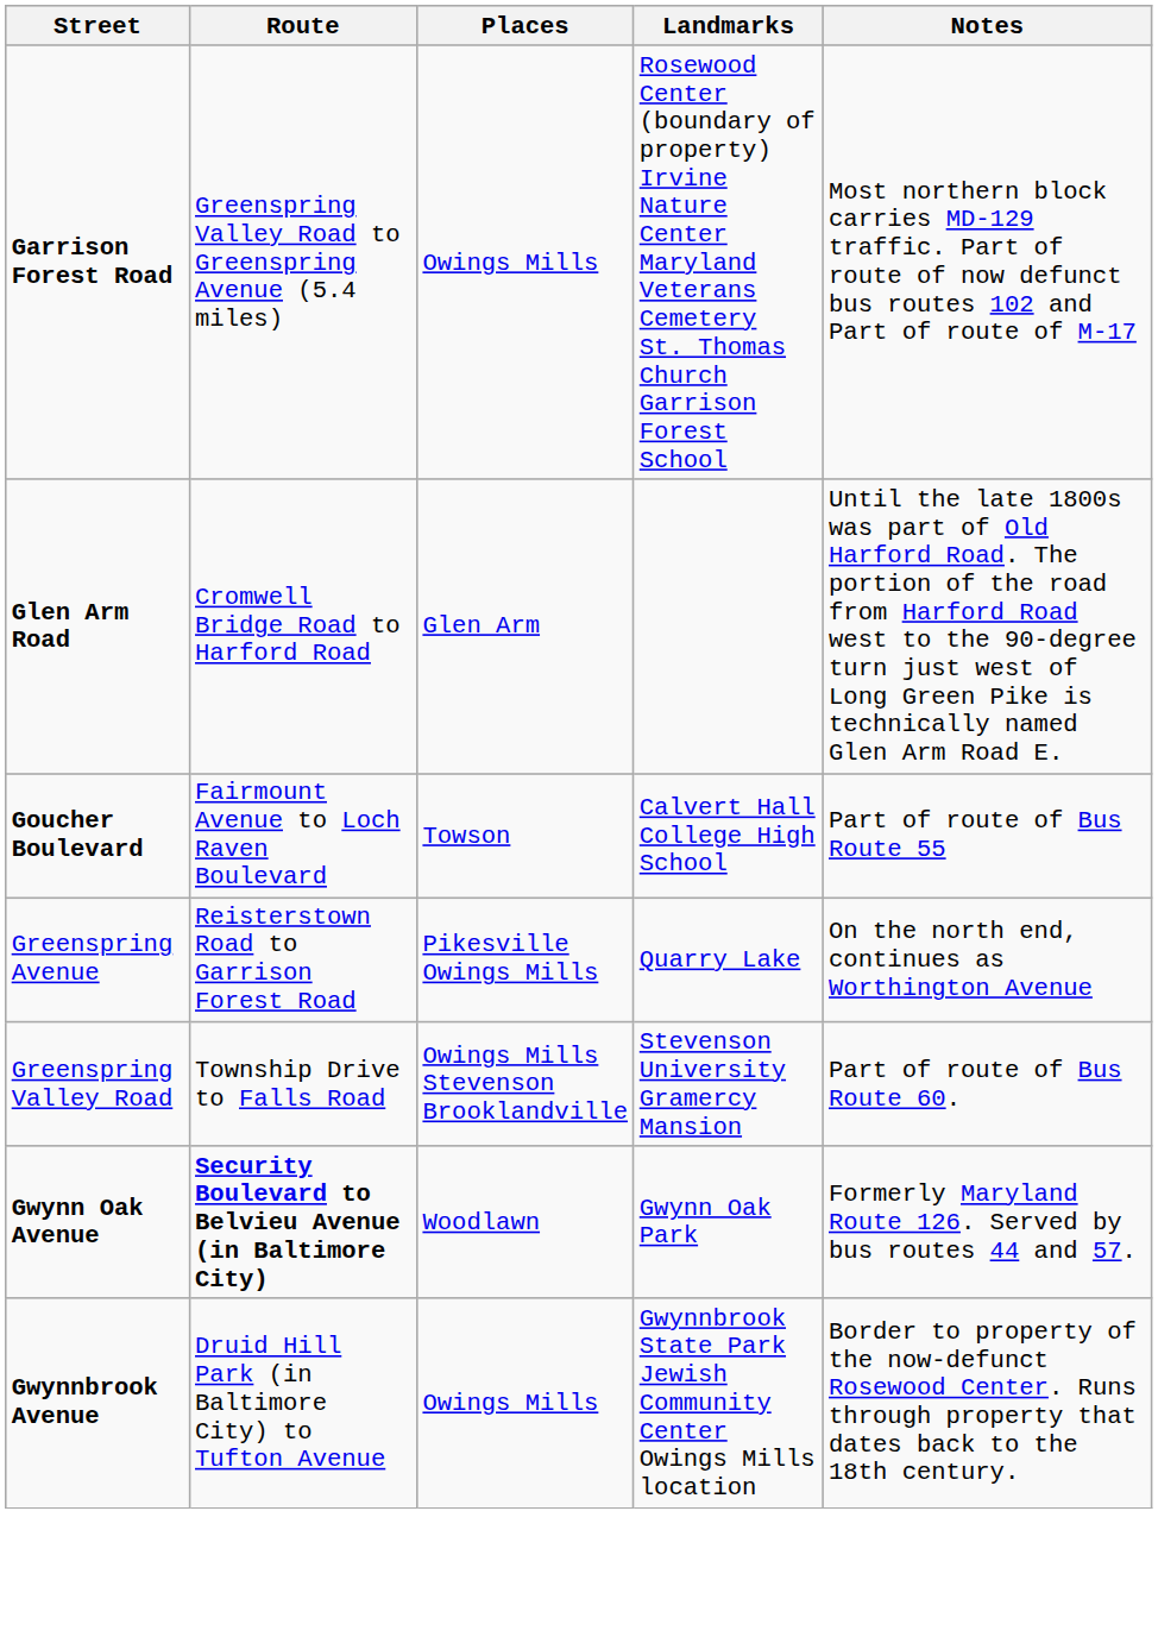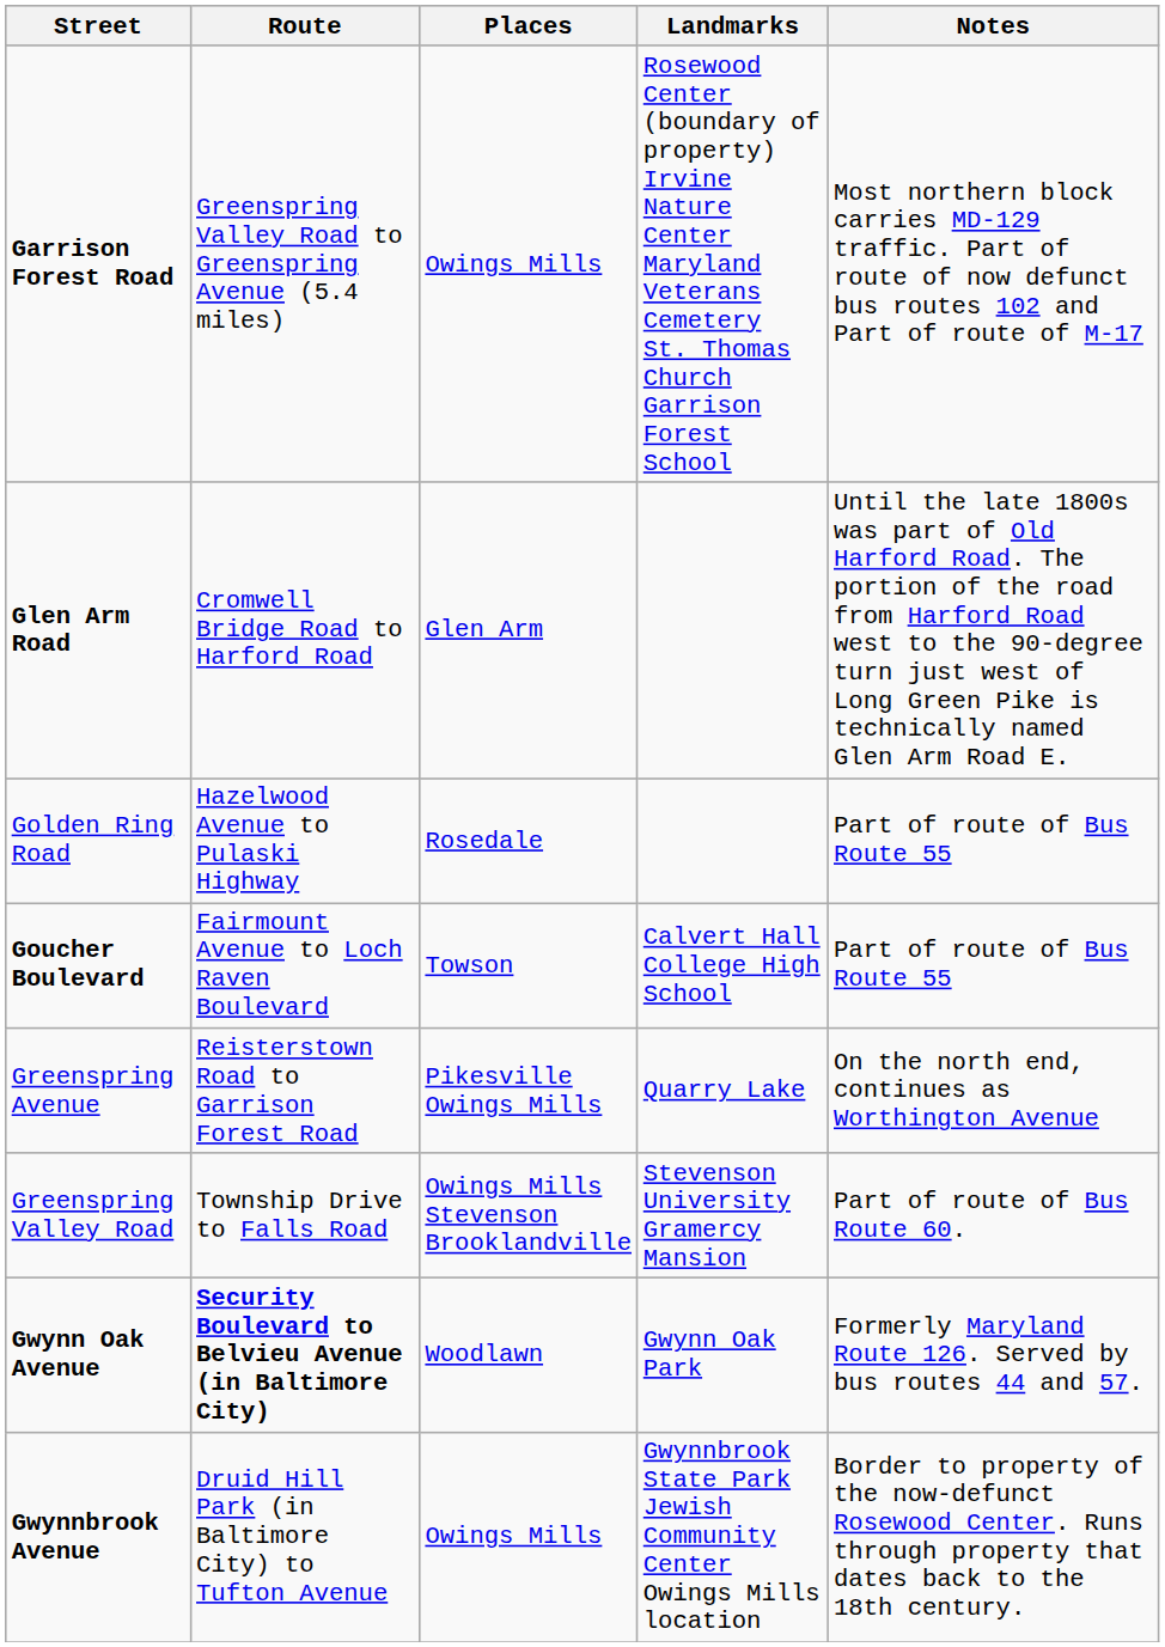+ row: Golden Ring Road | Hazelwood Avenue to Pulaski Highway | Rosedale | Part of route of Bus Route 55
